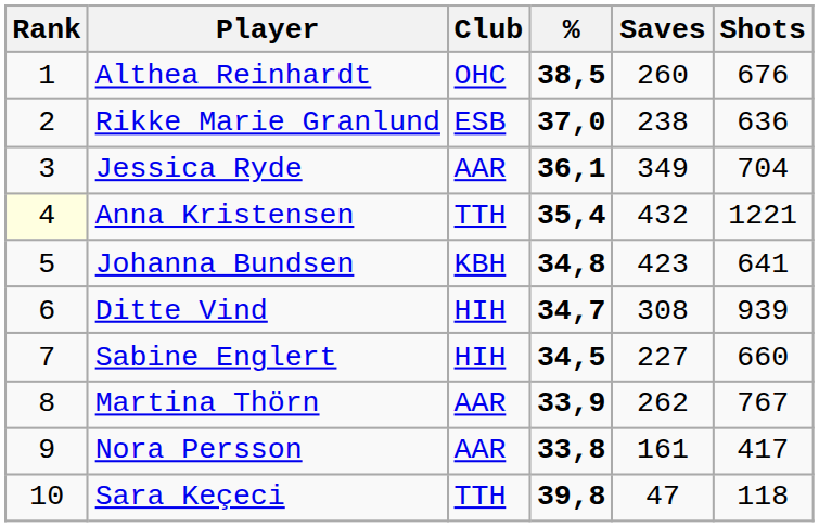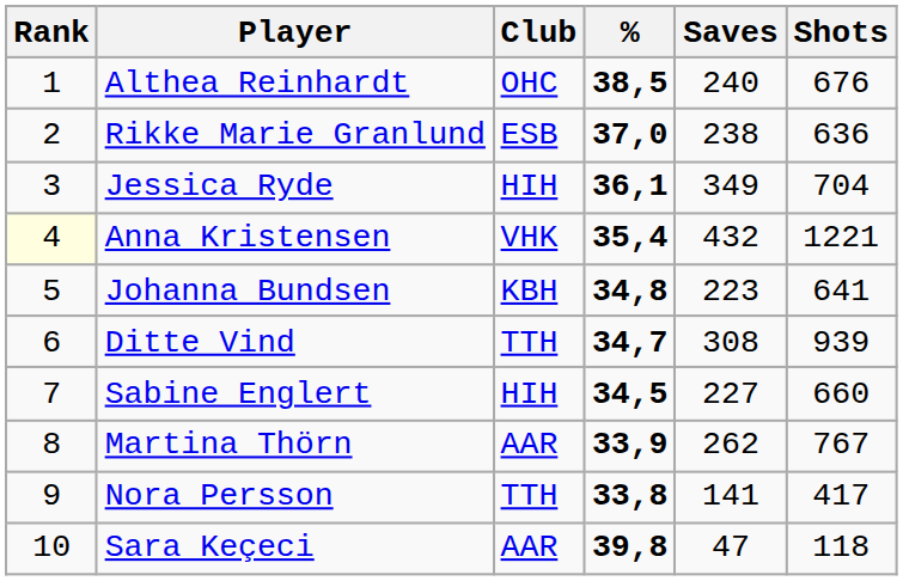Althea Reinhardt | Saves: 260 -> 240
Jessica Ryde | Club: AAR -> HIH
Anna Kristensen | Club: TTH -> VHK
Johanna Bundsen | Saves: 423 -> 223
Ditte Vind | Club: HIH -> TTH
Nora Persson | Club: AAR -> TTH
Nora Persson | Saves: 161 -> 141
Sara Keçeci | Club: TTH -> AAR
